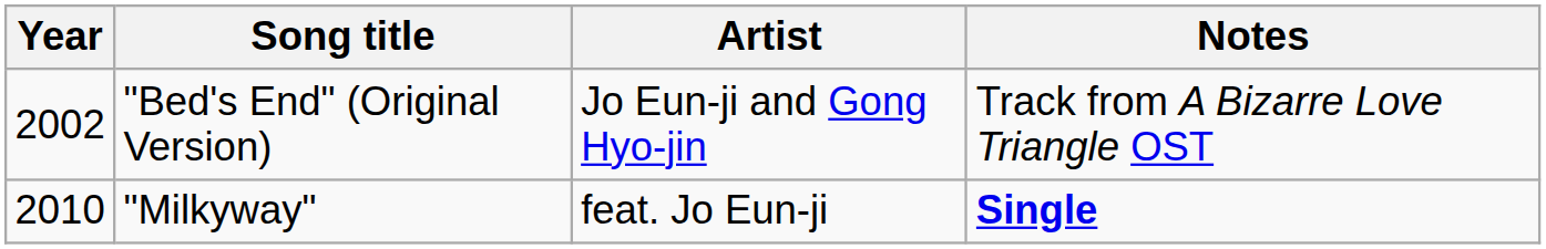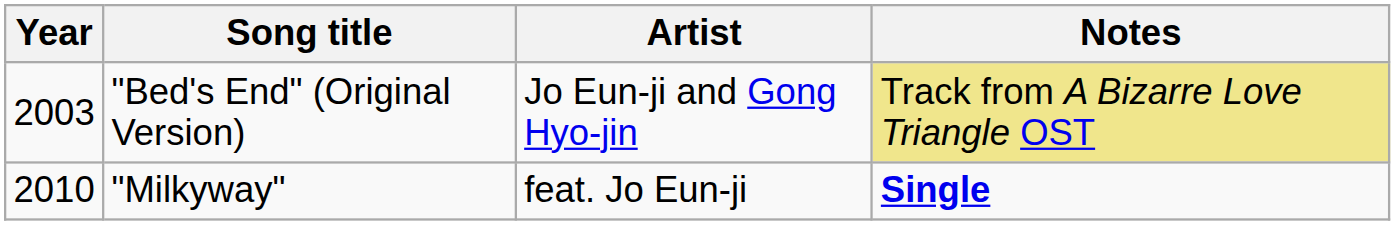"Bed's End" (Original Version) | Year: 2002 -> 2003
"Bed's End" (Original Version) | Notes: no background -> khaki background
